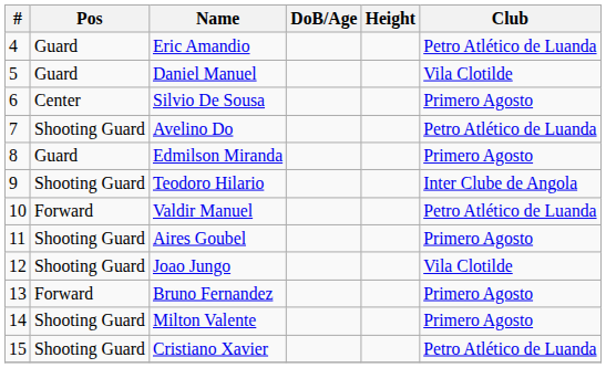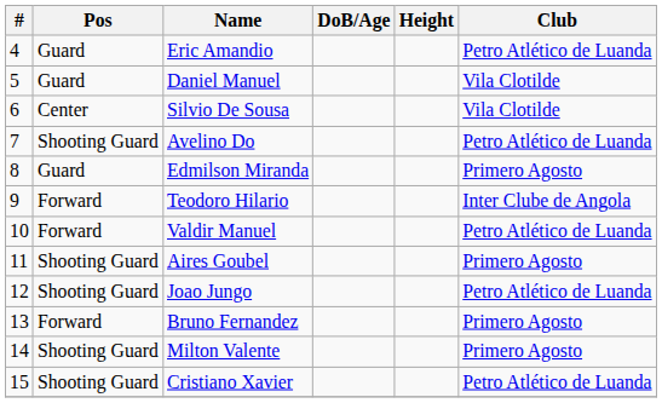Silvio De Sousa | Club: Primero Agosto -> Vila Clotilde
Teodoro Hilario | Pos: Shooting Guard -> Forward
Joao Jungo | Club: Vila Clotilde -> Petro Atlético de Luanda
